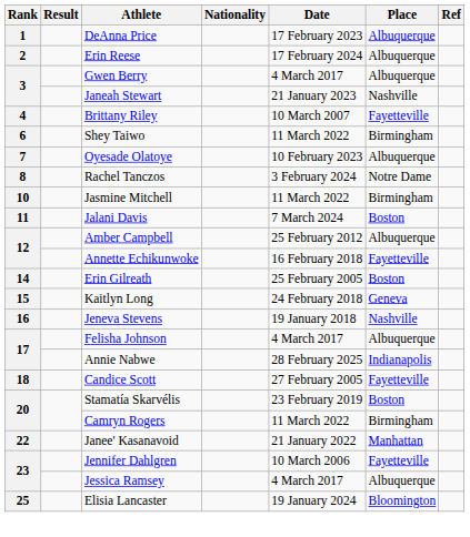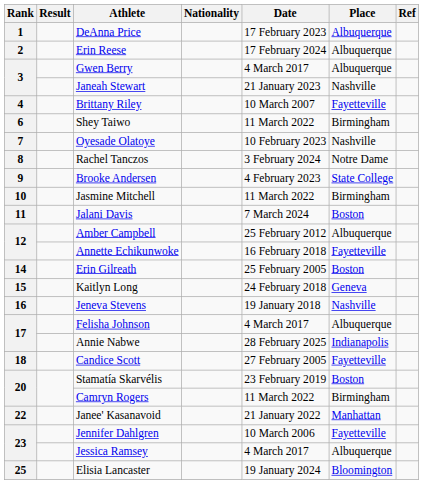Oyesade Olatoye | Place: Albuquerque -> Nashville
+ row: 9 | Brooke Andersen | 4 February 2023 | State College
